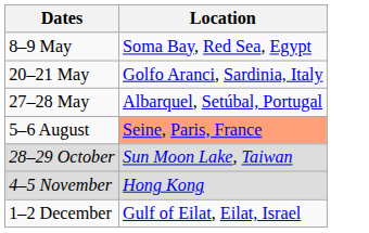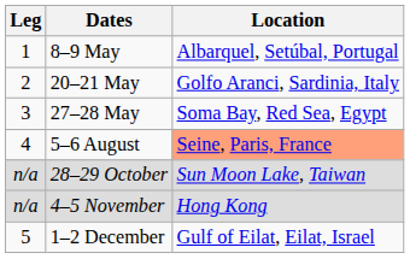+ column: Leg | 1 | 2 | 3 | 4 | n/a | n/a | 5
8–9 May | Location: Soma Bay, Red Sea, Egypt -> Albarquel, Setúbal, Portugal
27–28 May | Location: Albarquel, Setúbal, Portugal -> Soma Bay, Red Sea, Egypt
